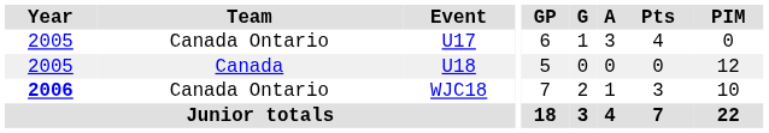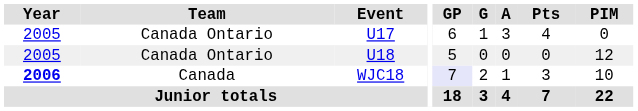U18 | Team: Canada -> Canada Ontario
WJC18 | Team: Canada Ontario -> Canada
WJC18 | GP: no background -> lavender background
